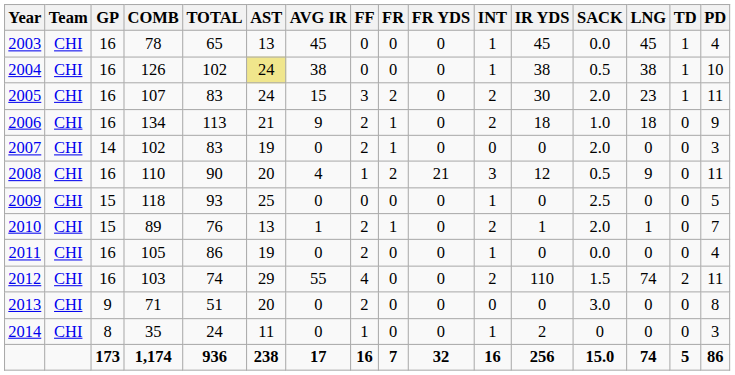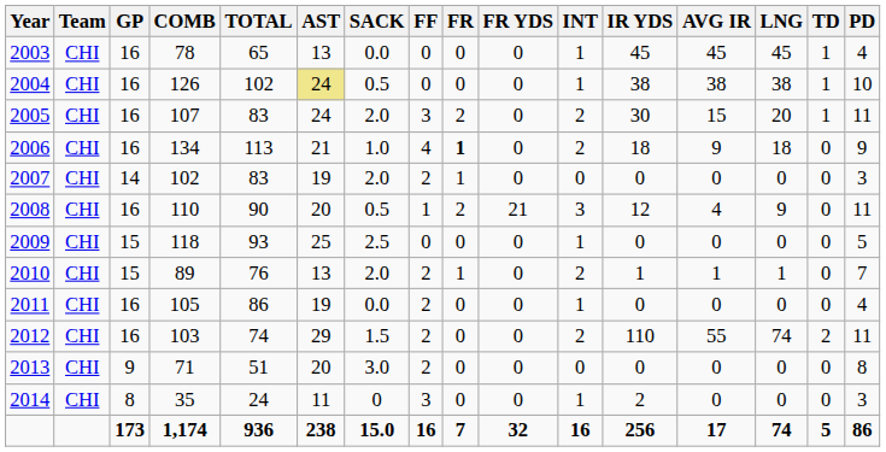columns swapped: SACK <-> AVG IR
2005 | LNG: 23 -> 20
2006 | FF: 2 -> 4
2006 | FR: normal -> bold
2012 | FF: 4 -> 2
2014 | FF: 1 -> 3
